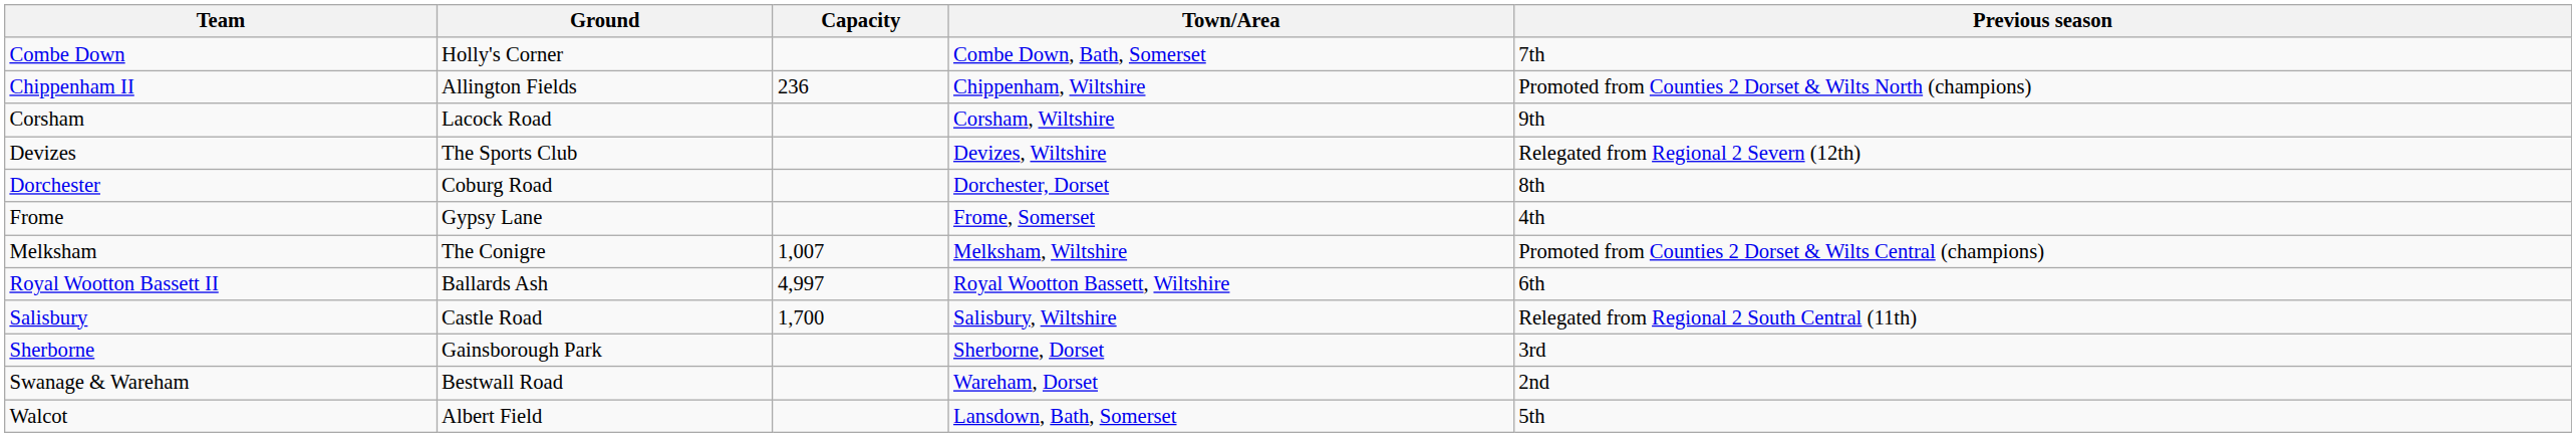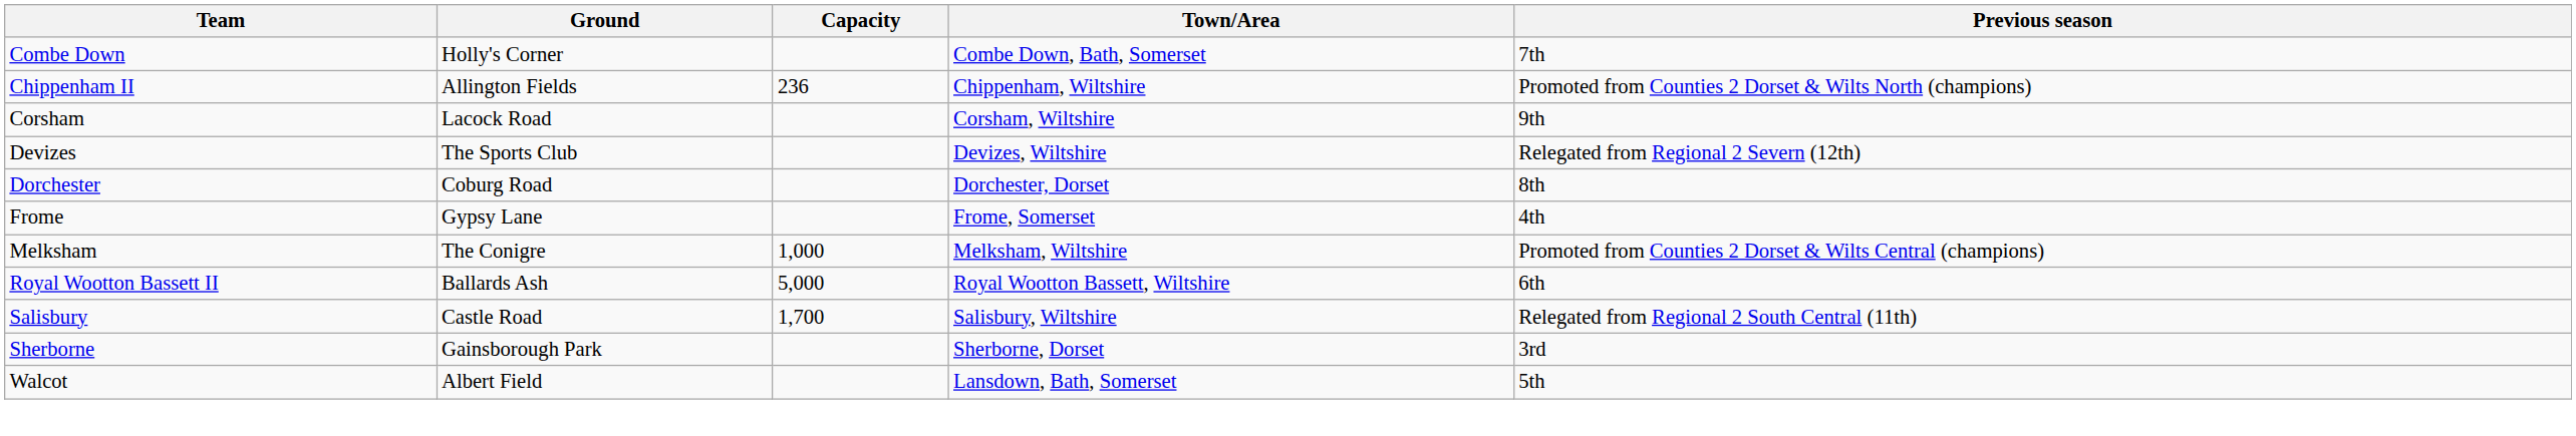Melksham | Capacity: 1,007 -> 1,000
Royal Wootton Bassett II | Capacity: 4,997 -> 5,000
- row: Swanage & Wareham | Bestwall Road | Wareham, Dorset | 2nd
